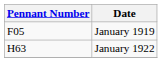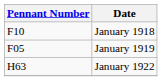+ row: F10 | January 1918
